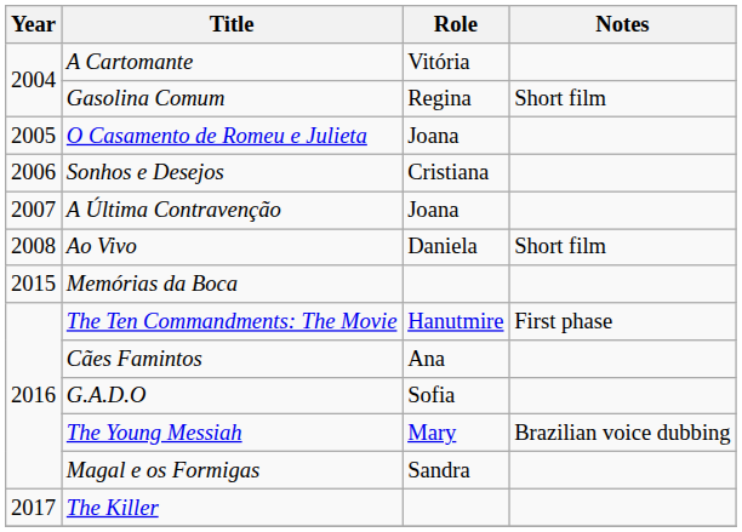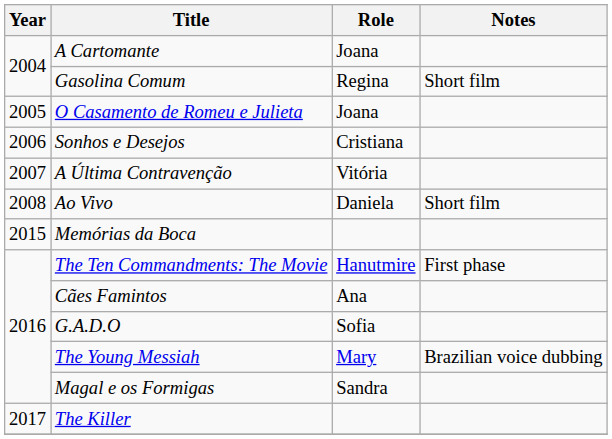A Cartomante | Role: Vitória -> Joana
A Última Contravenção | Role: Joana -> Vitória
